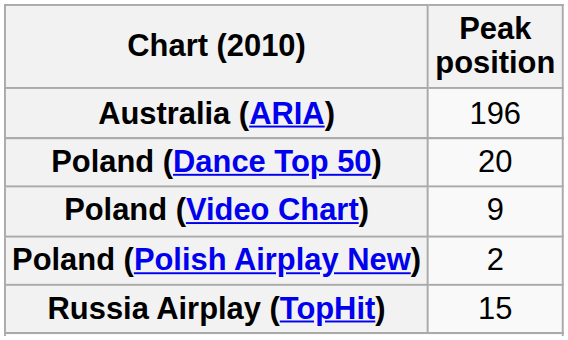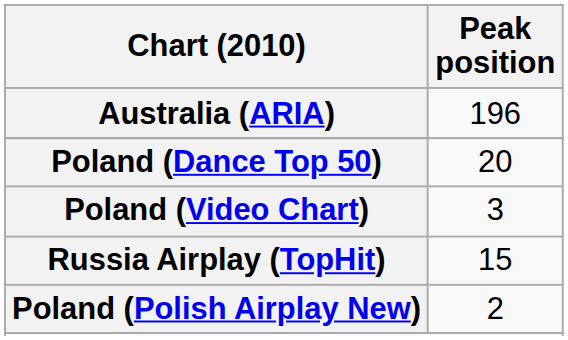Poland (Video Chart) | Peak position: 9 -> 3
rows swapped: Poland (Polish Airplay New) <-> Russia Airplay (TopHit)
